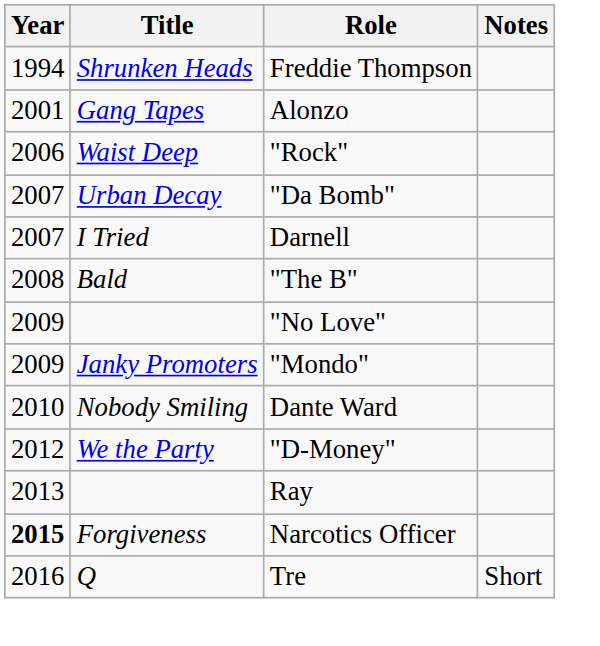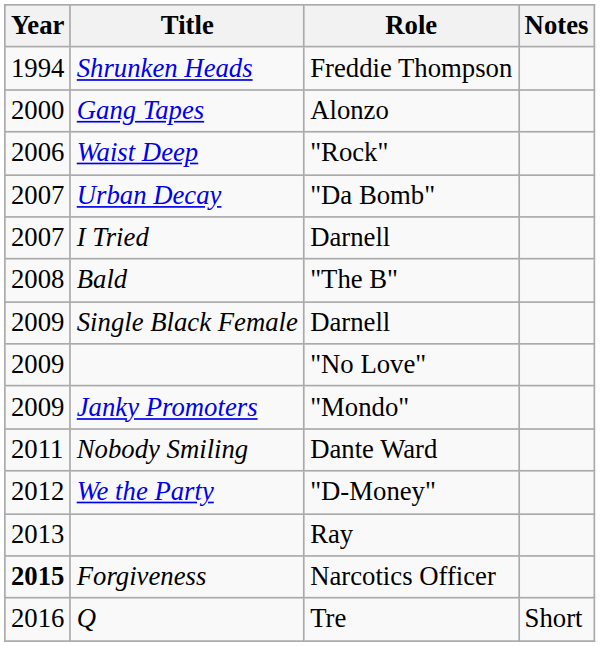Gang Tapes | Year: 2001 -> 2000
+ row: 2009 | Single Black Female | Darnell
Nobody Smiling | Year: 2010 -> 2011
